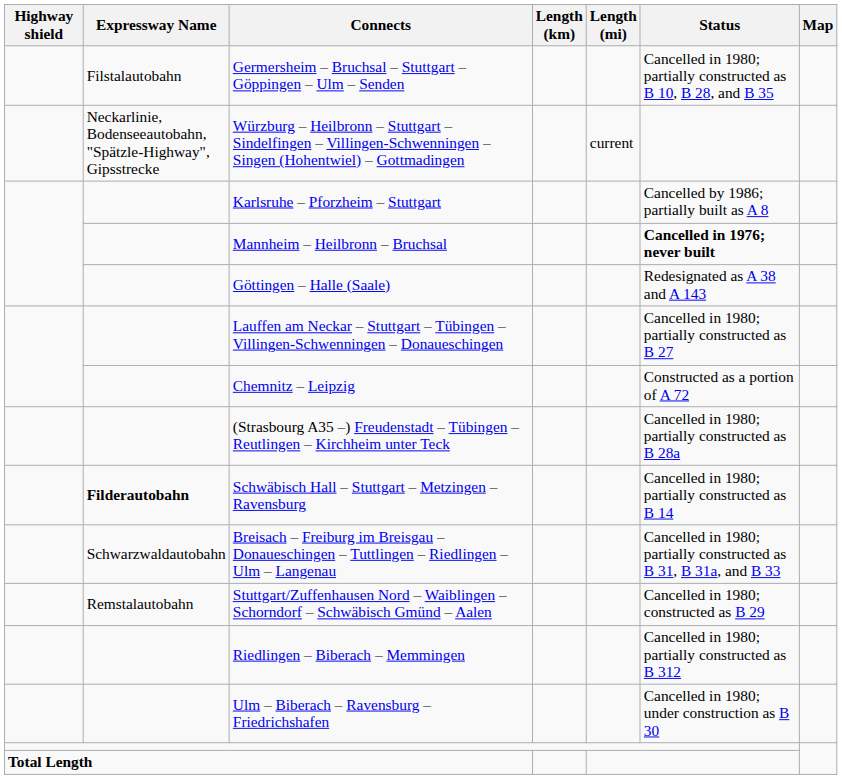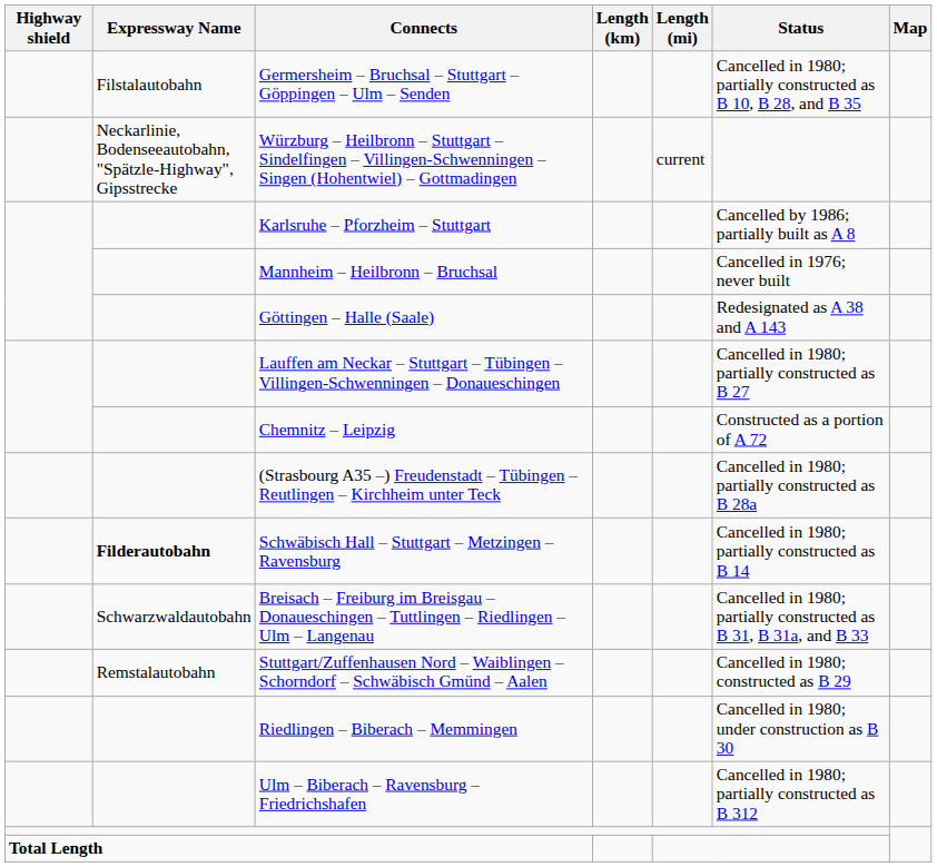Mannheim – Heilbronn – Bruchsal | Status: bold -> normal
Riedlingen – Biberach – Memmingen | Status: Cancelled in 1980; partially constructed as B 312 -> Cancelled in 1980; under construction as B 30
Ulm – Biberach – Ravensburg – Friedrichshafen | Status: Cancelled in 1980; under construction as B 30 -> Cancelled in 1980; partially constructed as B 312
